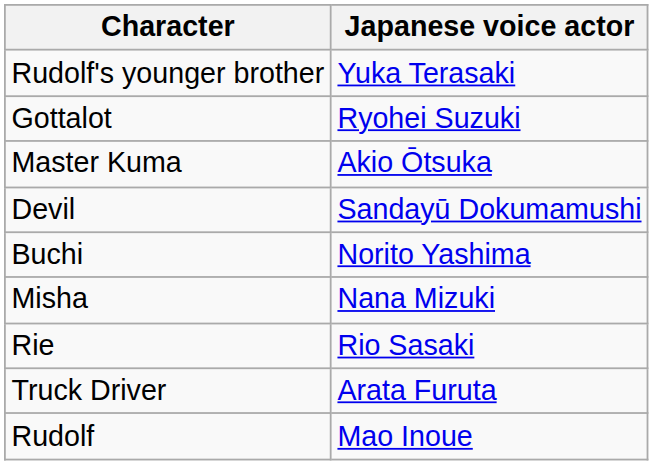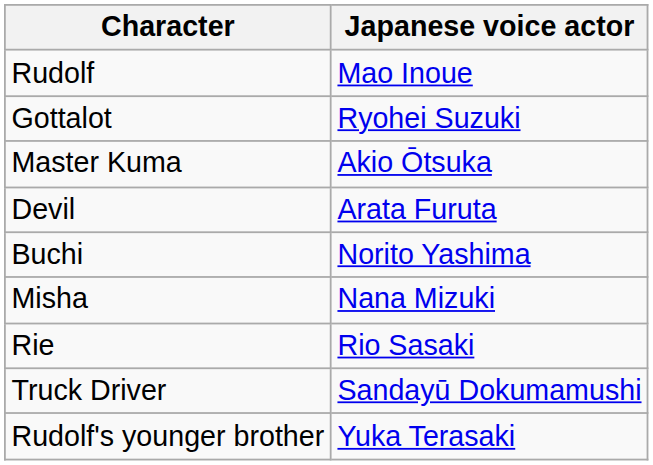rows swapped: Rudolf <-> Rudolf's younger brother
Devil | Japanese voice actor: Sandayū Dokumamushi -> Arata Furuta
Truck Driver | Japanese voice actor: Arata Furuta -> Sandayū Dokumamushi
